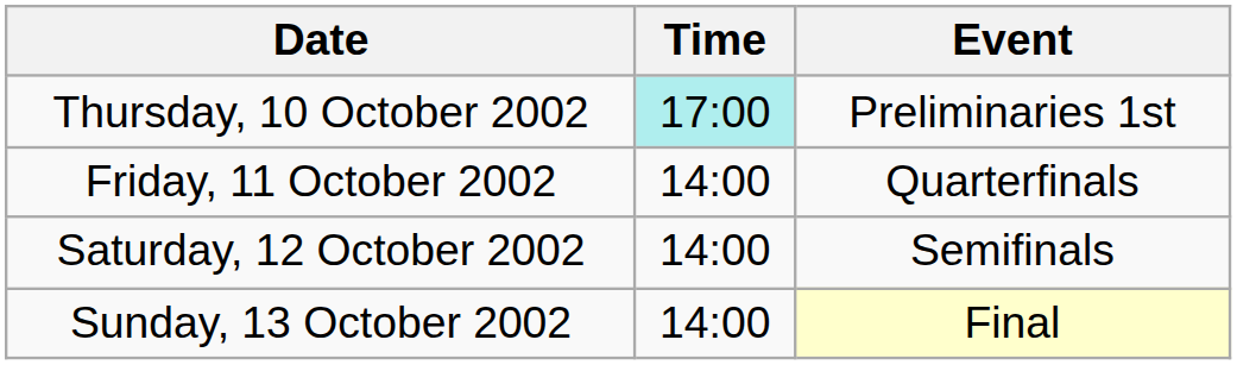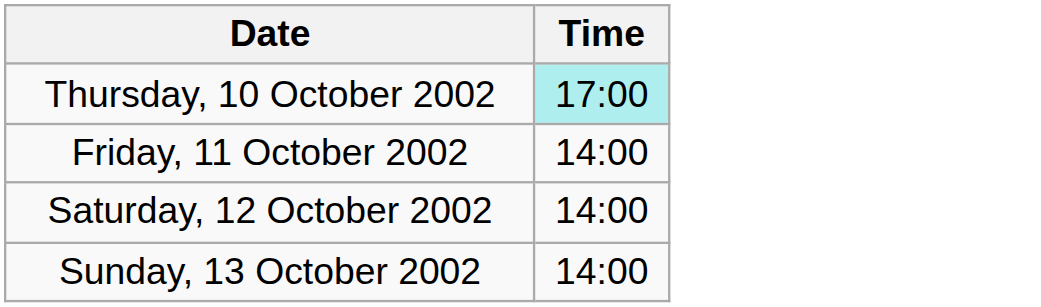- column: Event | Preliminaries 1st | Quarterfinals | Semifinals | Final
